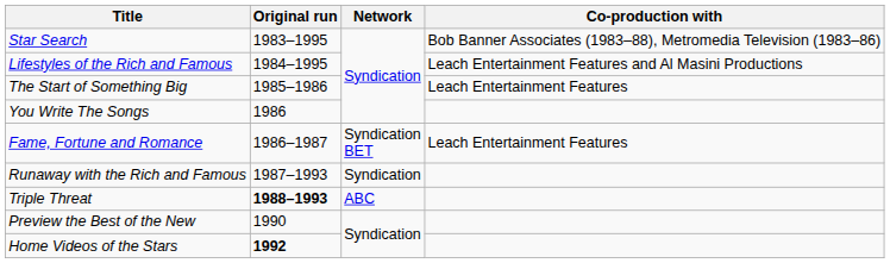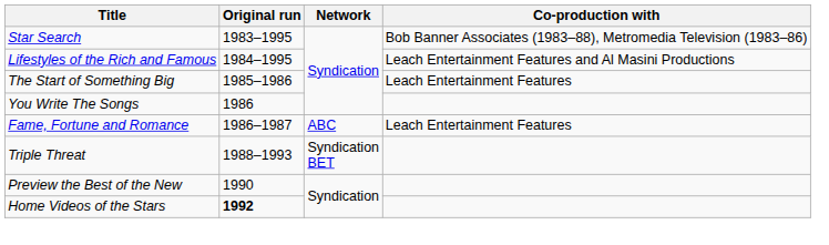Fame, Fortune and Romance | Network: Syndication BET -> ABC
- row: Runaway with the Rich and Famous | 1987–1993 | Syndication
Triple Threat | Original run: bold -> normal
Triple Threat | Network: ABC -> Syndication BET
